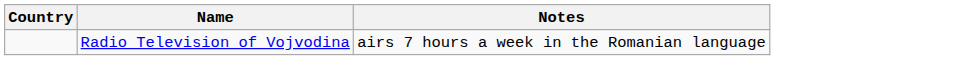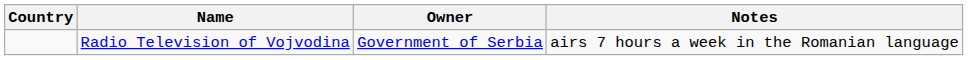+ column: Owner | Government of Serbia
